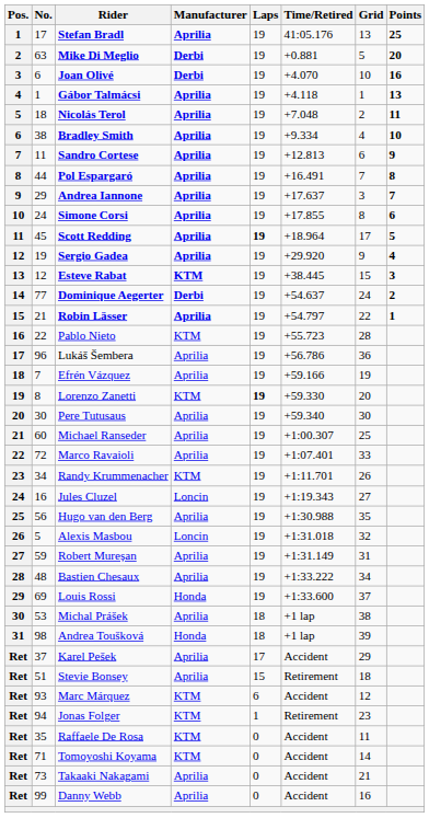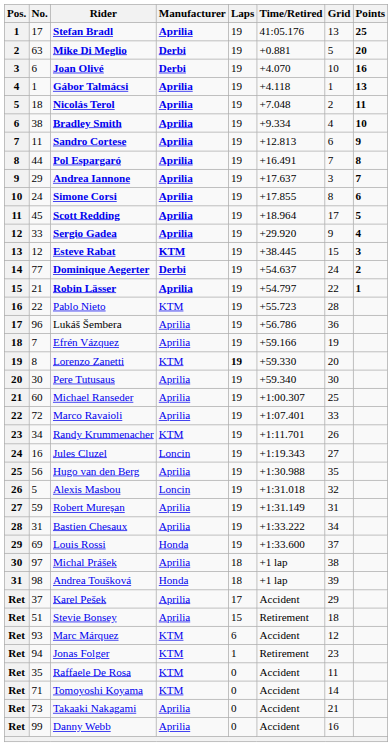Scott Redding | Laps: bold -> normal
Sergio Gadea | No.: 19 -> 33
Bastien Chesaux | No.: 48 -> 31
Michal Prášek | No.: 53 -> 97
